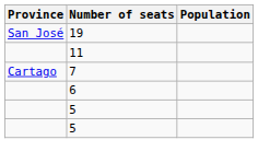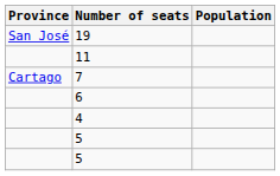+ row: 4
